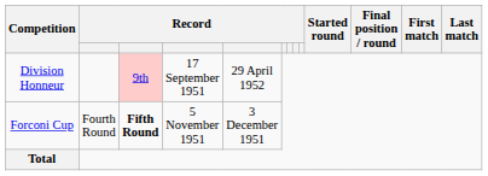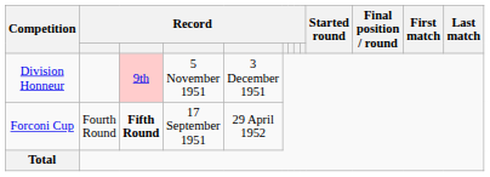Division Honneur | column 4: 17 September 1951 -> 5 November 1951
Division Honneur | column 5: 29 April 1952 -> 3 December 1951
Forconi Cup | column 4: 5 November 1951 -> 17 September 1951
Forconi Cup | column 5: 3 December 1951 -> 29 April 1952
